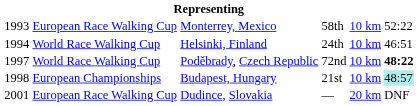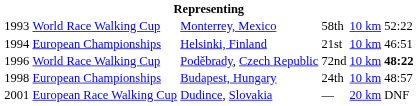Monterrey, Mexico | column 2: European Race Walking Cup -> World Race Walking Cup
Helsinki, Finland | column 2: World Race Walking Cup -> European Championships
Helsinki, Finland | column 4: 24th -> 21st
Poděbrady, Czech Republic | column 1: 1997 -> 1996
Budapest, Hungary | column 4: 21st -> 24th
Budapest, Hungary | column 6: paleturquoise background -> no background
